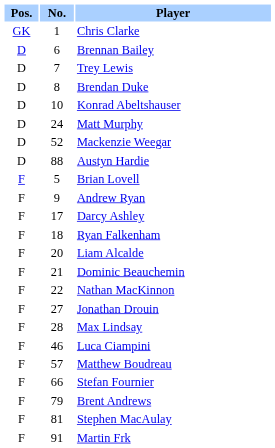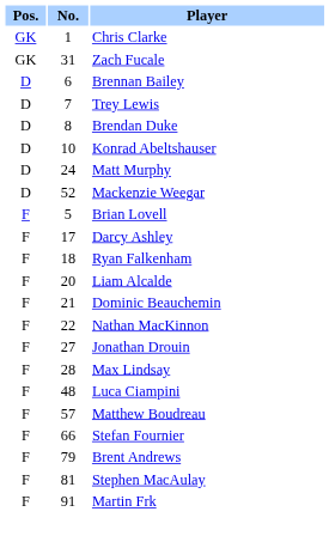+ row: GK | 31 | Zach Fucale
- row: D | 88 | Austyn Hardie
- row: F | 9 | Andrew Ryan
Luca Ciampini | No.: 46 -> 48
